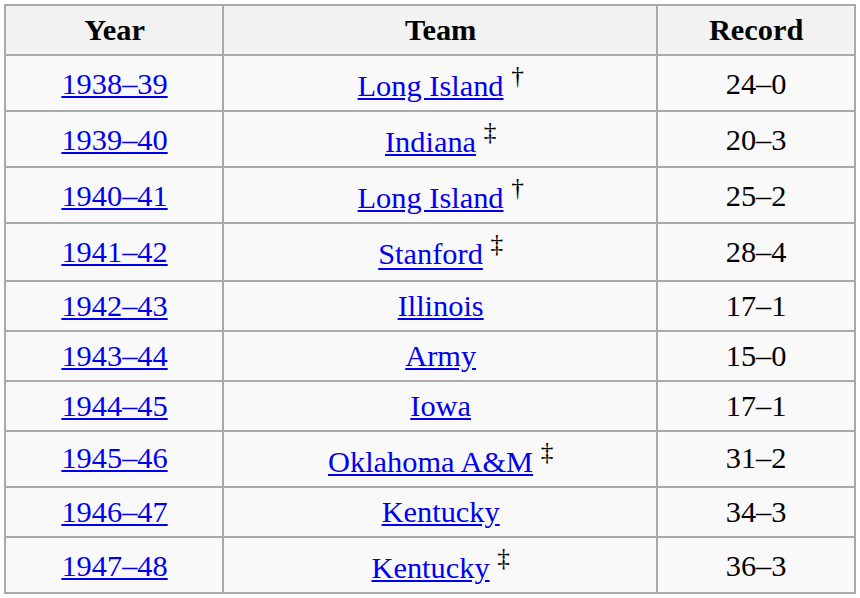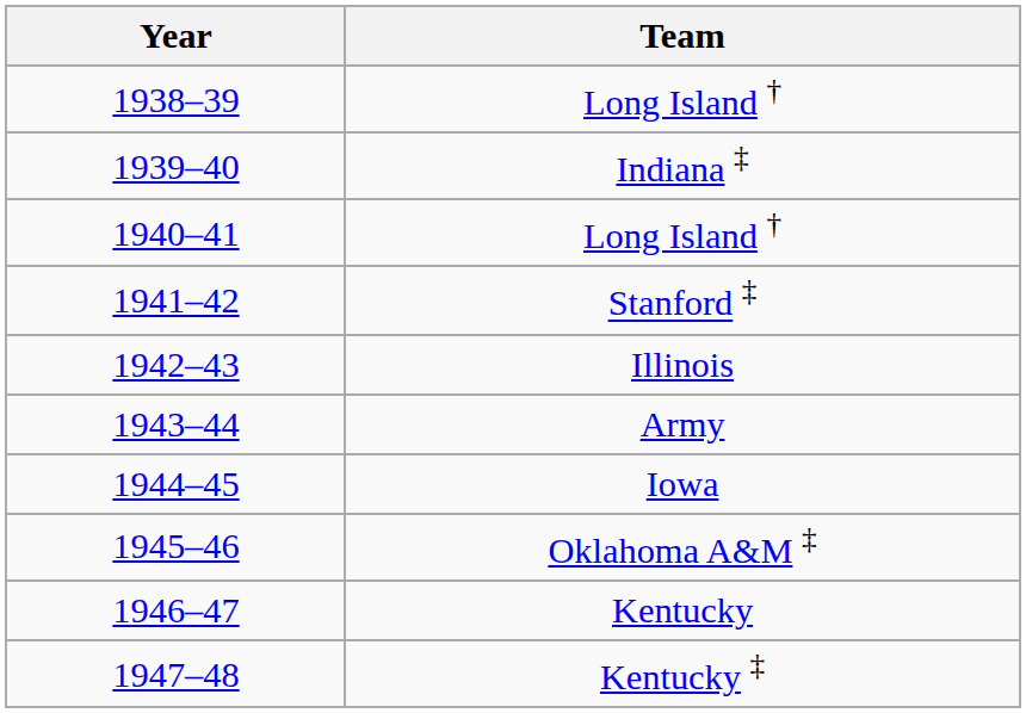- column: Record | 24–0 | 20–3 | 25–2 | 28–4 | 17–1 | 15–0 | 17–1 | 31–2 | 34–3 | 36–3
